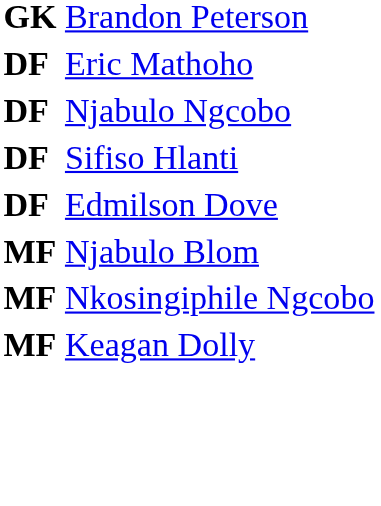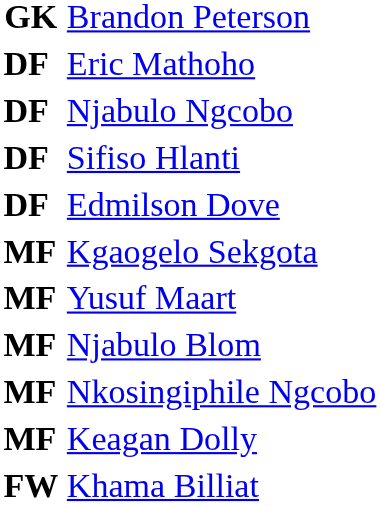+ row: MF | Kgaogelo Sekgota
+ row: MF | Yusuf Maart
+ row: FW | Khama Billiat
